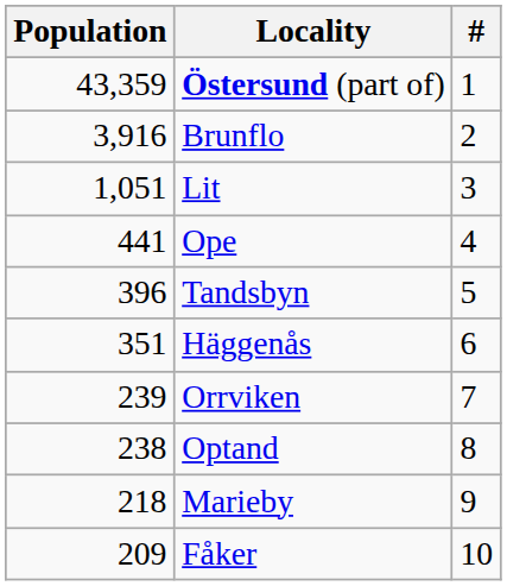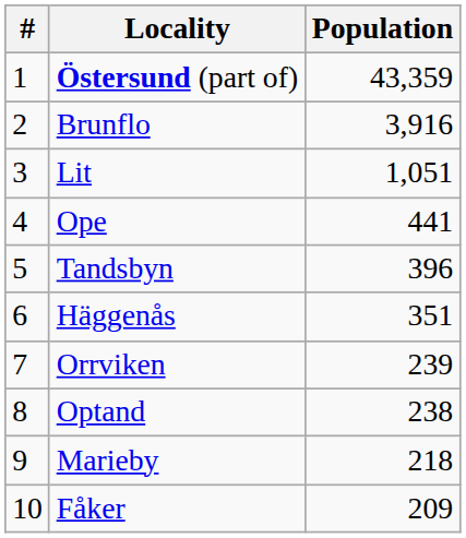columns swapped: # <-> Population
